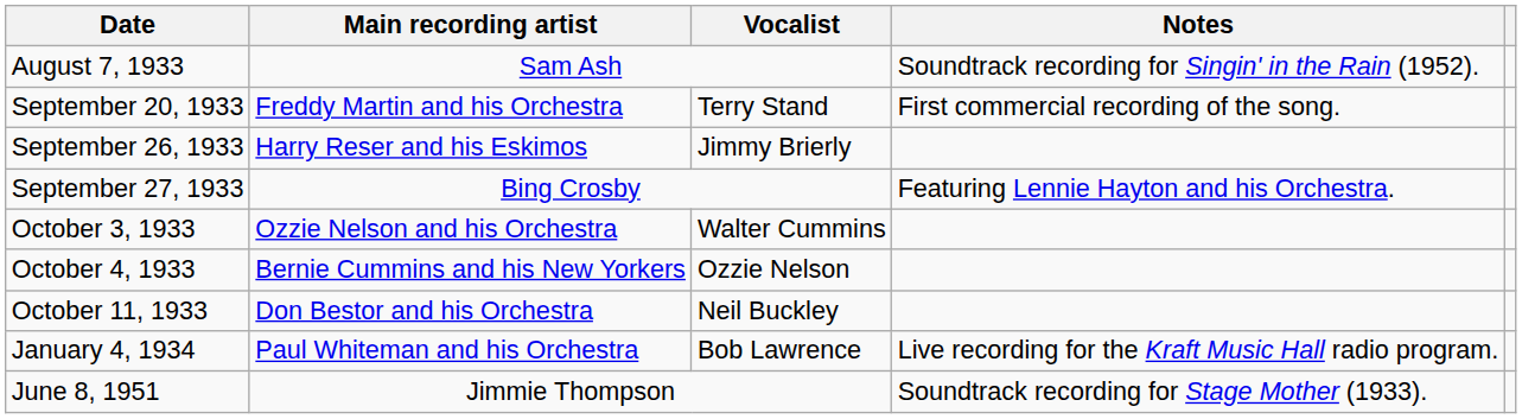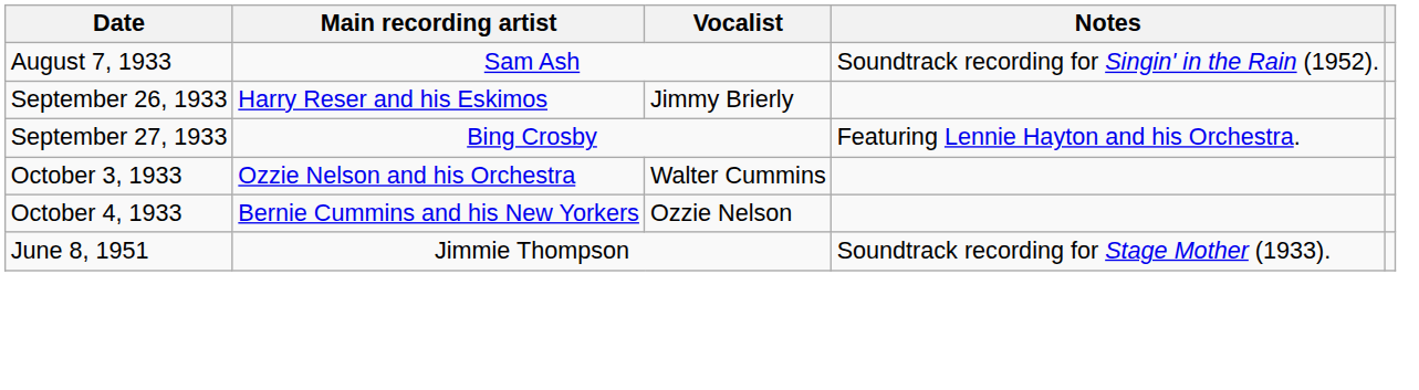- row: September 20, 1933 | Freddy Martin and his Orchestra | Terry Stand | First commercial recording of the song.
- row: October 11, 1933 | Don Bestor and his Orchestra | Neil Buckley
- row: January 4, 1934 | Paul Whiteman and his Orchestra | Bob Lawrence | Live recording for the Kraft Music Hall radio program.
